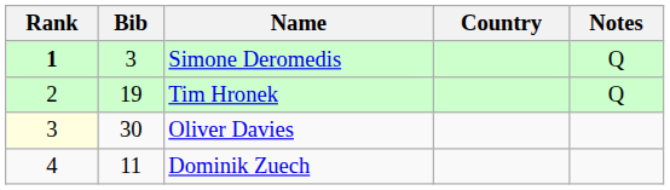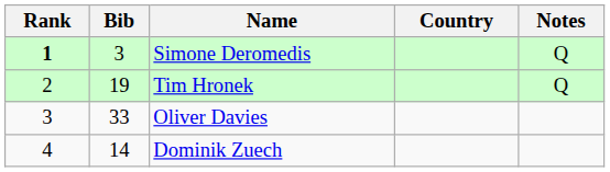Oliver Davies | Rank: lightyellow background -> no background
Oliver Davies | Bib: 30 -> 33
Dominik Zuech | Bib: 11 -> 14
